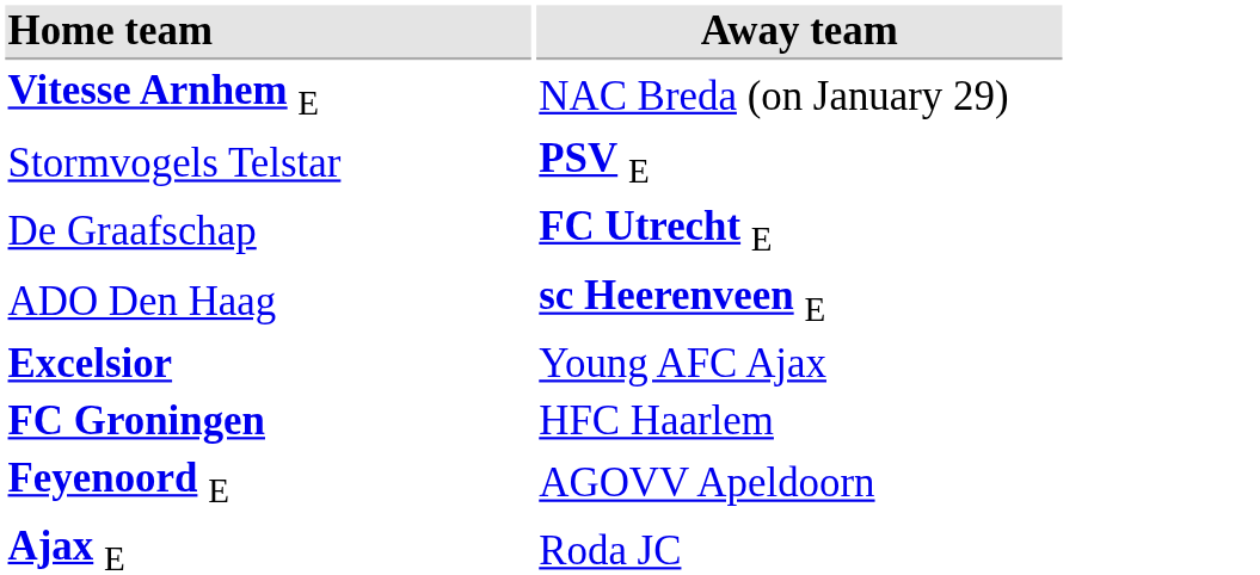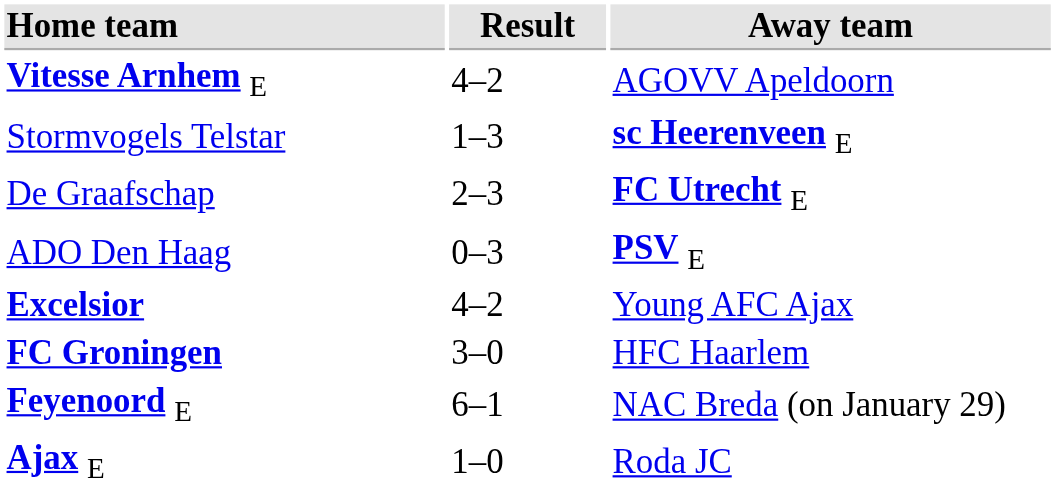+ column: Result | 4–2 | 1–3 | 2–3 | 0–3 | 4–2 | 3–0 | 6–1 | 1–0
Vitesse Arnhem E | Away team: NAC Breda (on January 29) -> AGOVV Apeldoorn
Stormvogels Telstar | Away team: PSV E -> sc Heerenveen E
ADO Den Haag | Away team: sc Heerenveen E -> PSV E
Feyenoord E | Away team: AGOVV Apeldoorn -> NAC Breda (on January 29)
